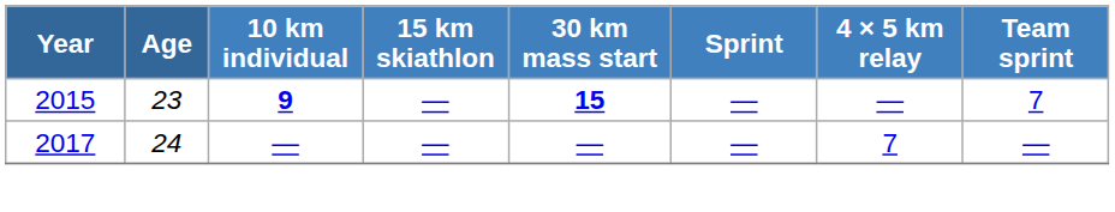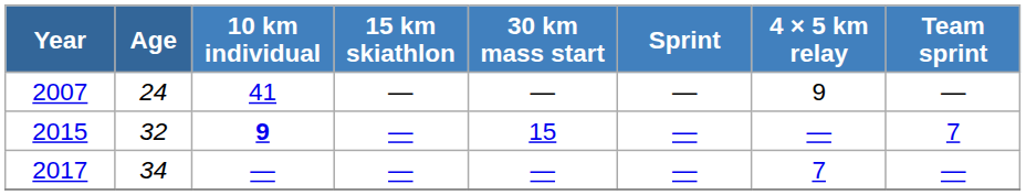+ row: 2007 | 24 | 41 | — | — | — | 9 | —
2015 | Age: 23 -> 32
2015 | 30 km mass start: bold -> normal
2017 | Age: 24 -> 34
